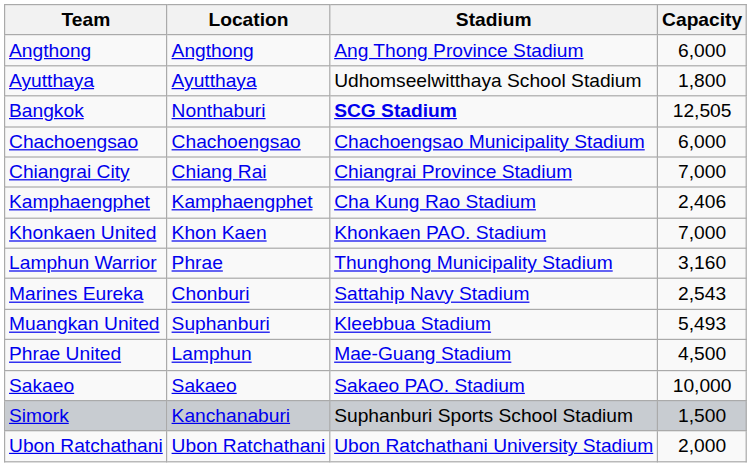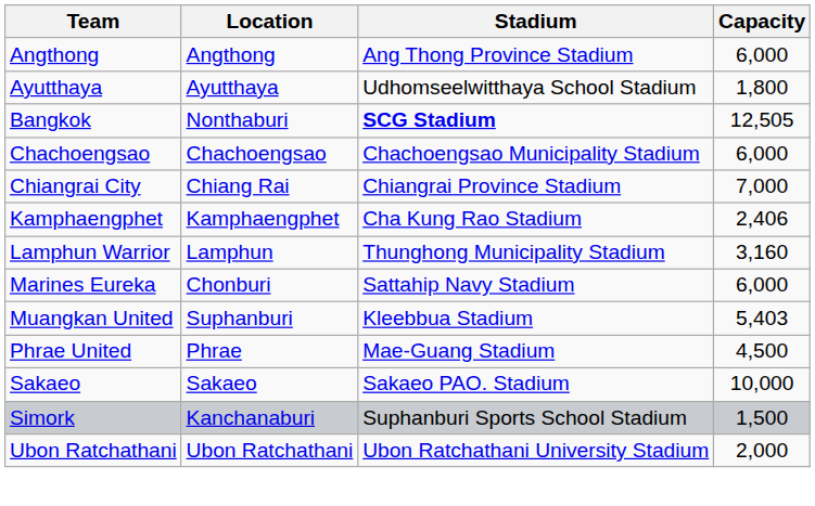- row: Khonkaen United | Khon Kaen | Khonkaen PAO. Stadium | 7,000
Lamphun Warrior | Location: Phrae -> Lamphun
Marines Eureka | Capacity: 2,543 -> 6,000
Muangkan United | Capacity: 5,493 -> 5,403
Phrae United | Location: Lamphun -> Phrae
